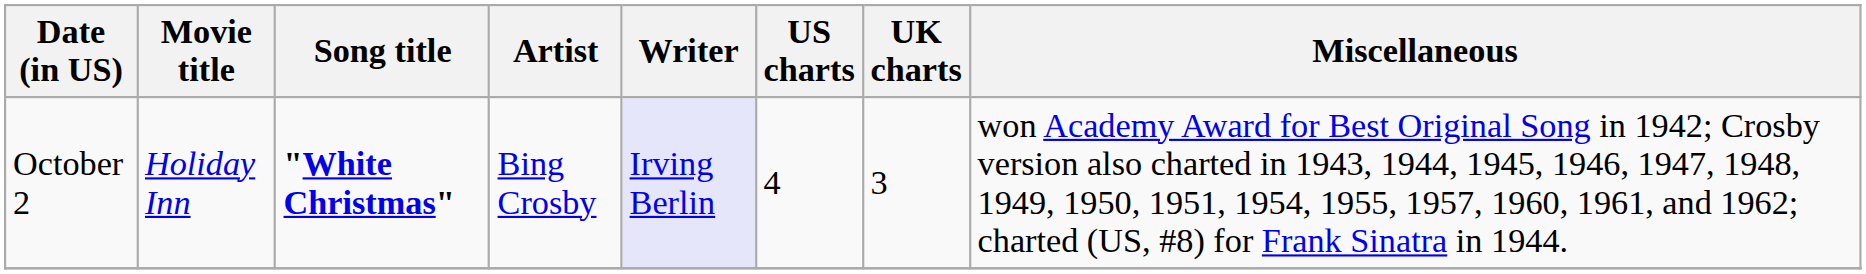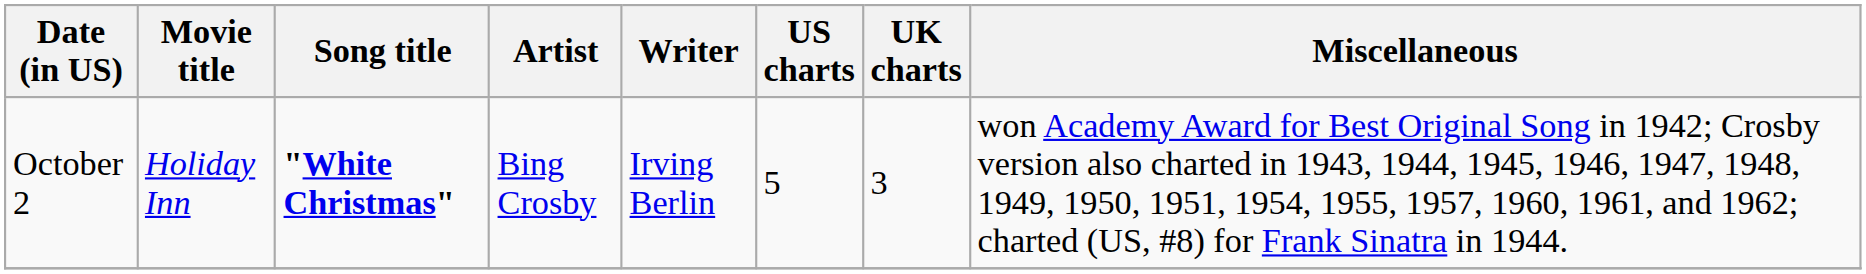October 2 | Writer: lavender background -> no background
October 2 | US charts: 4 -> 5
